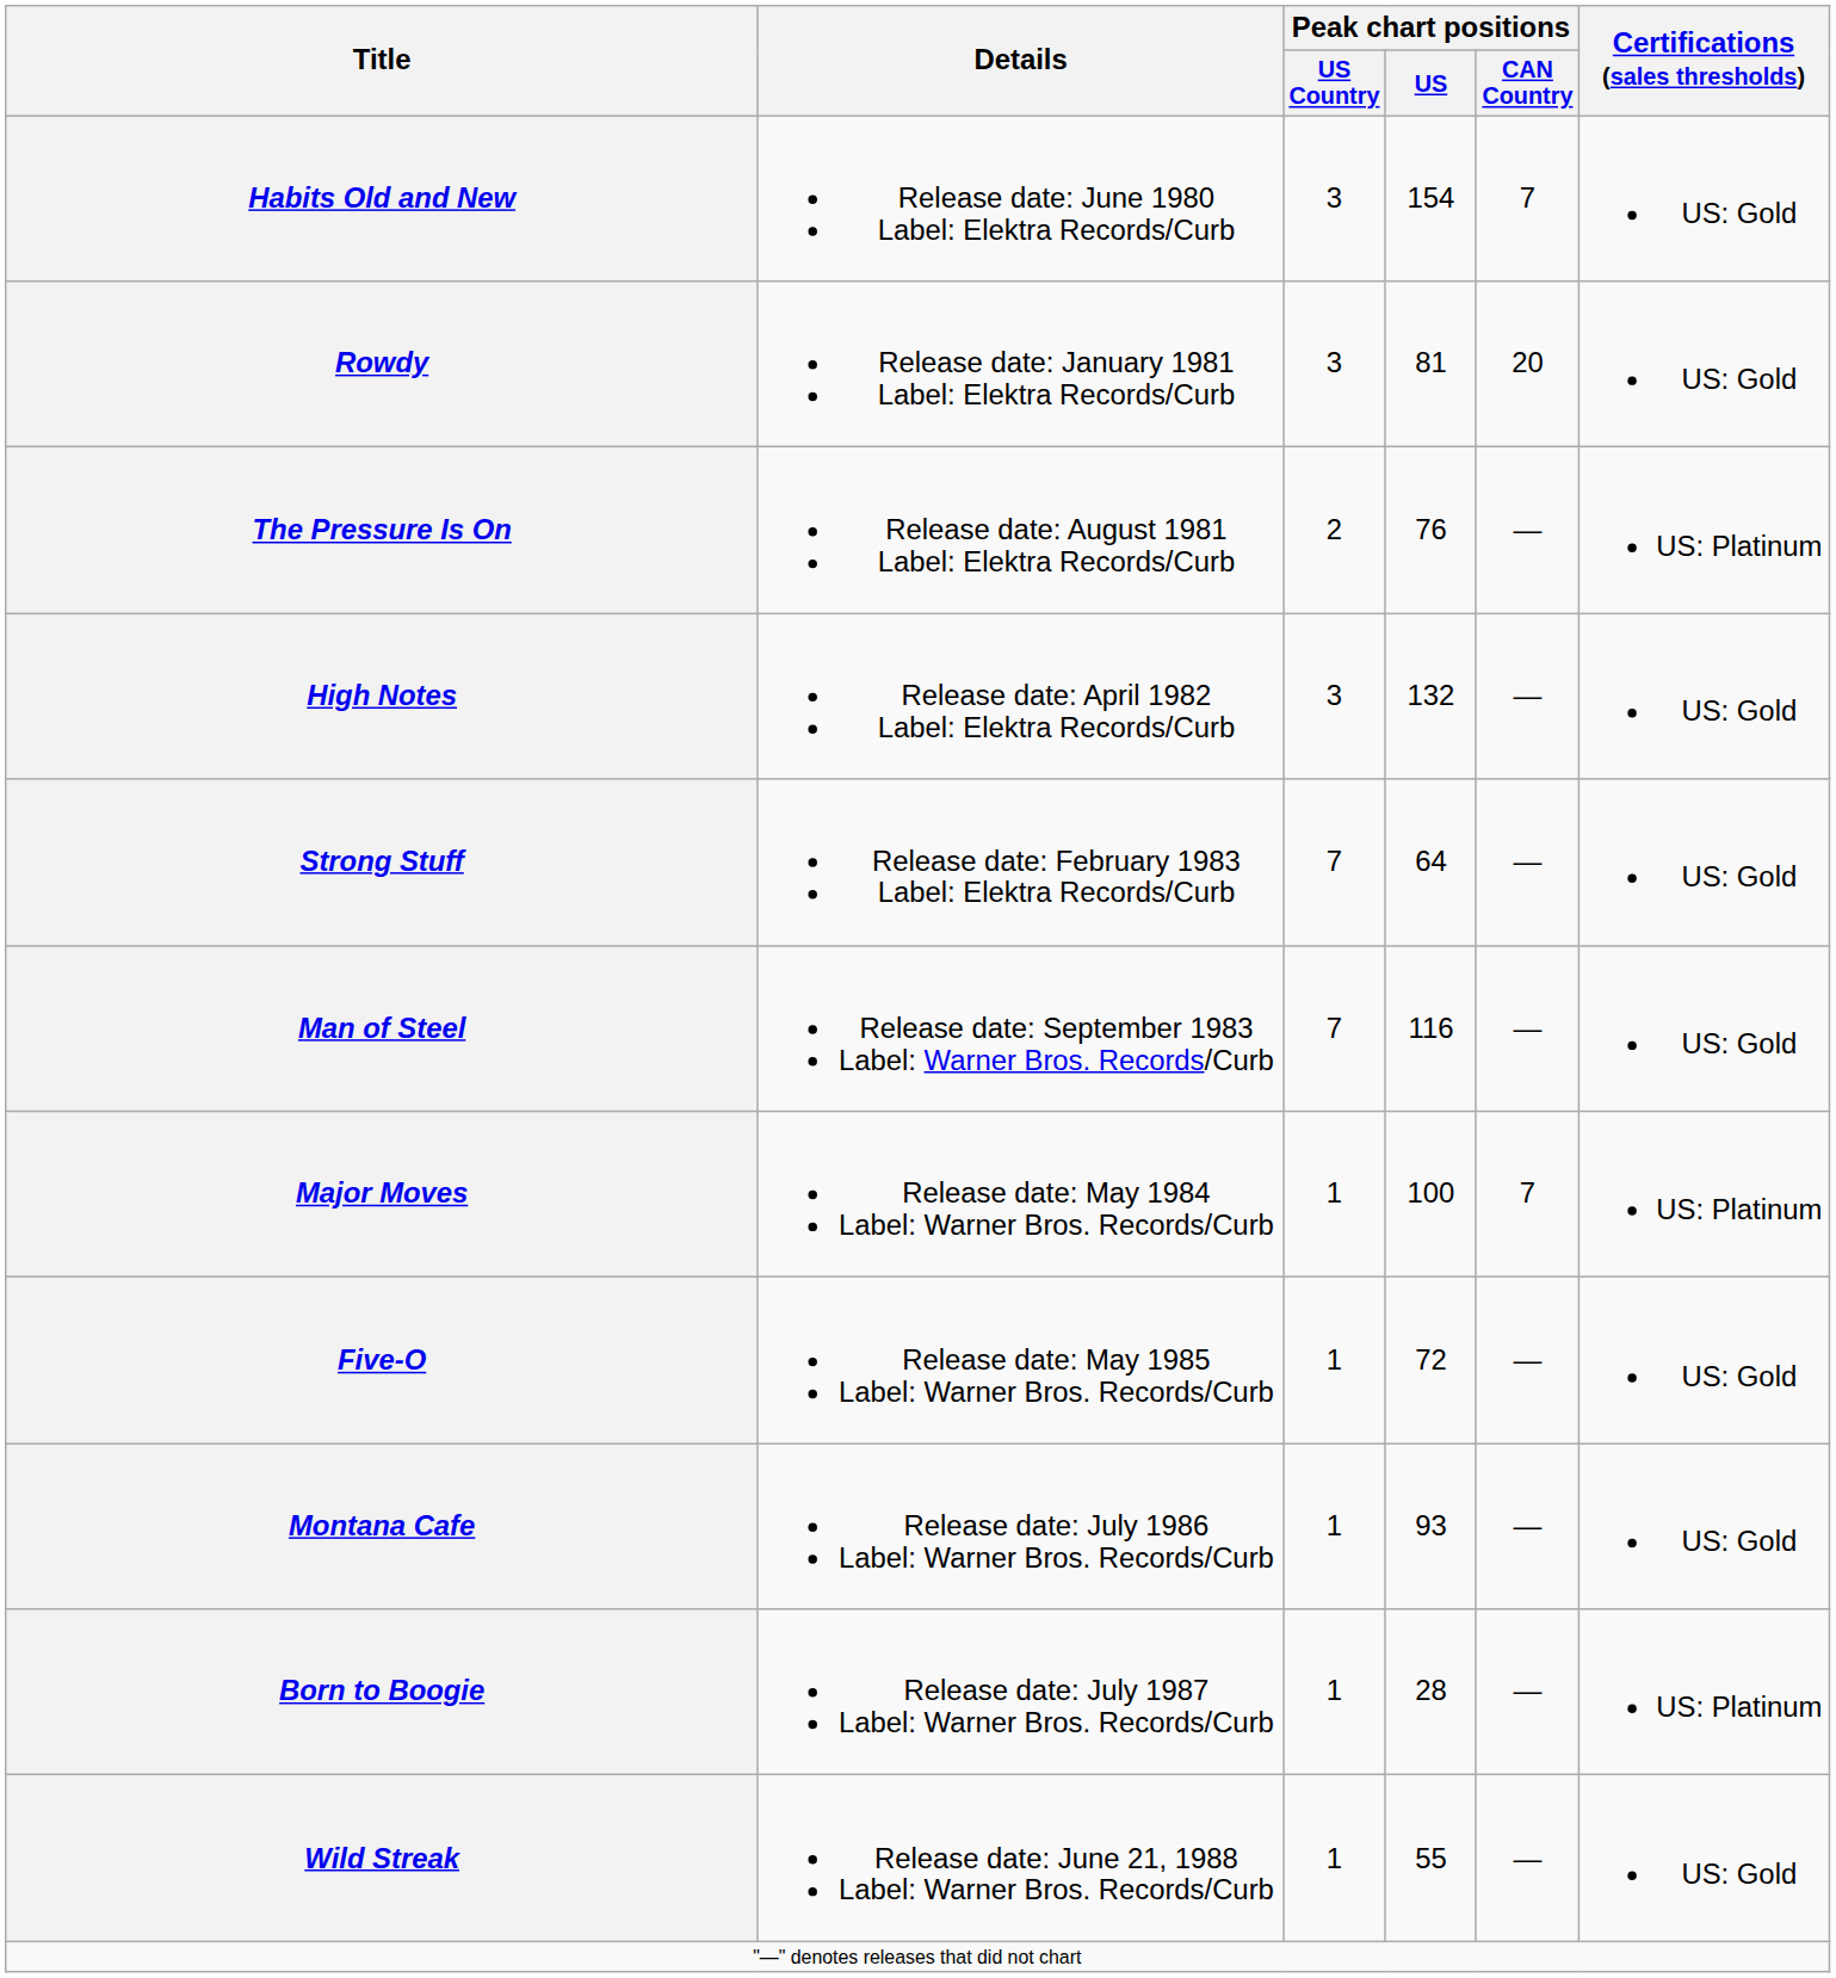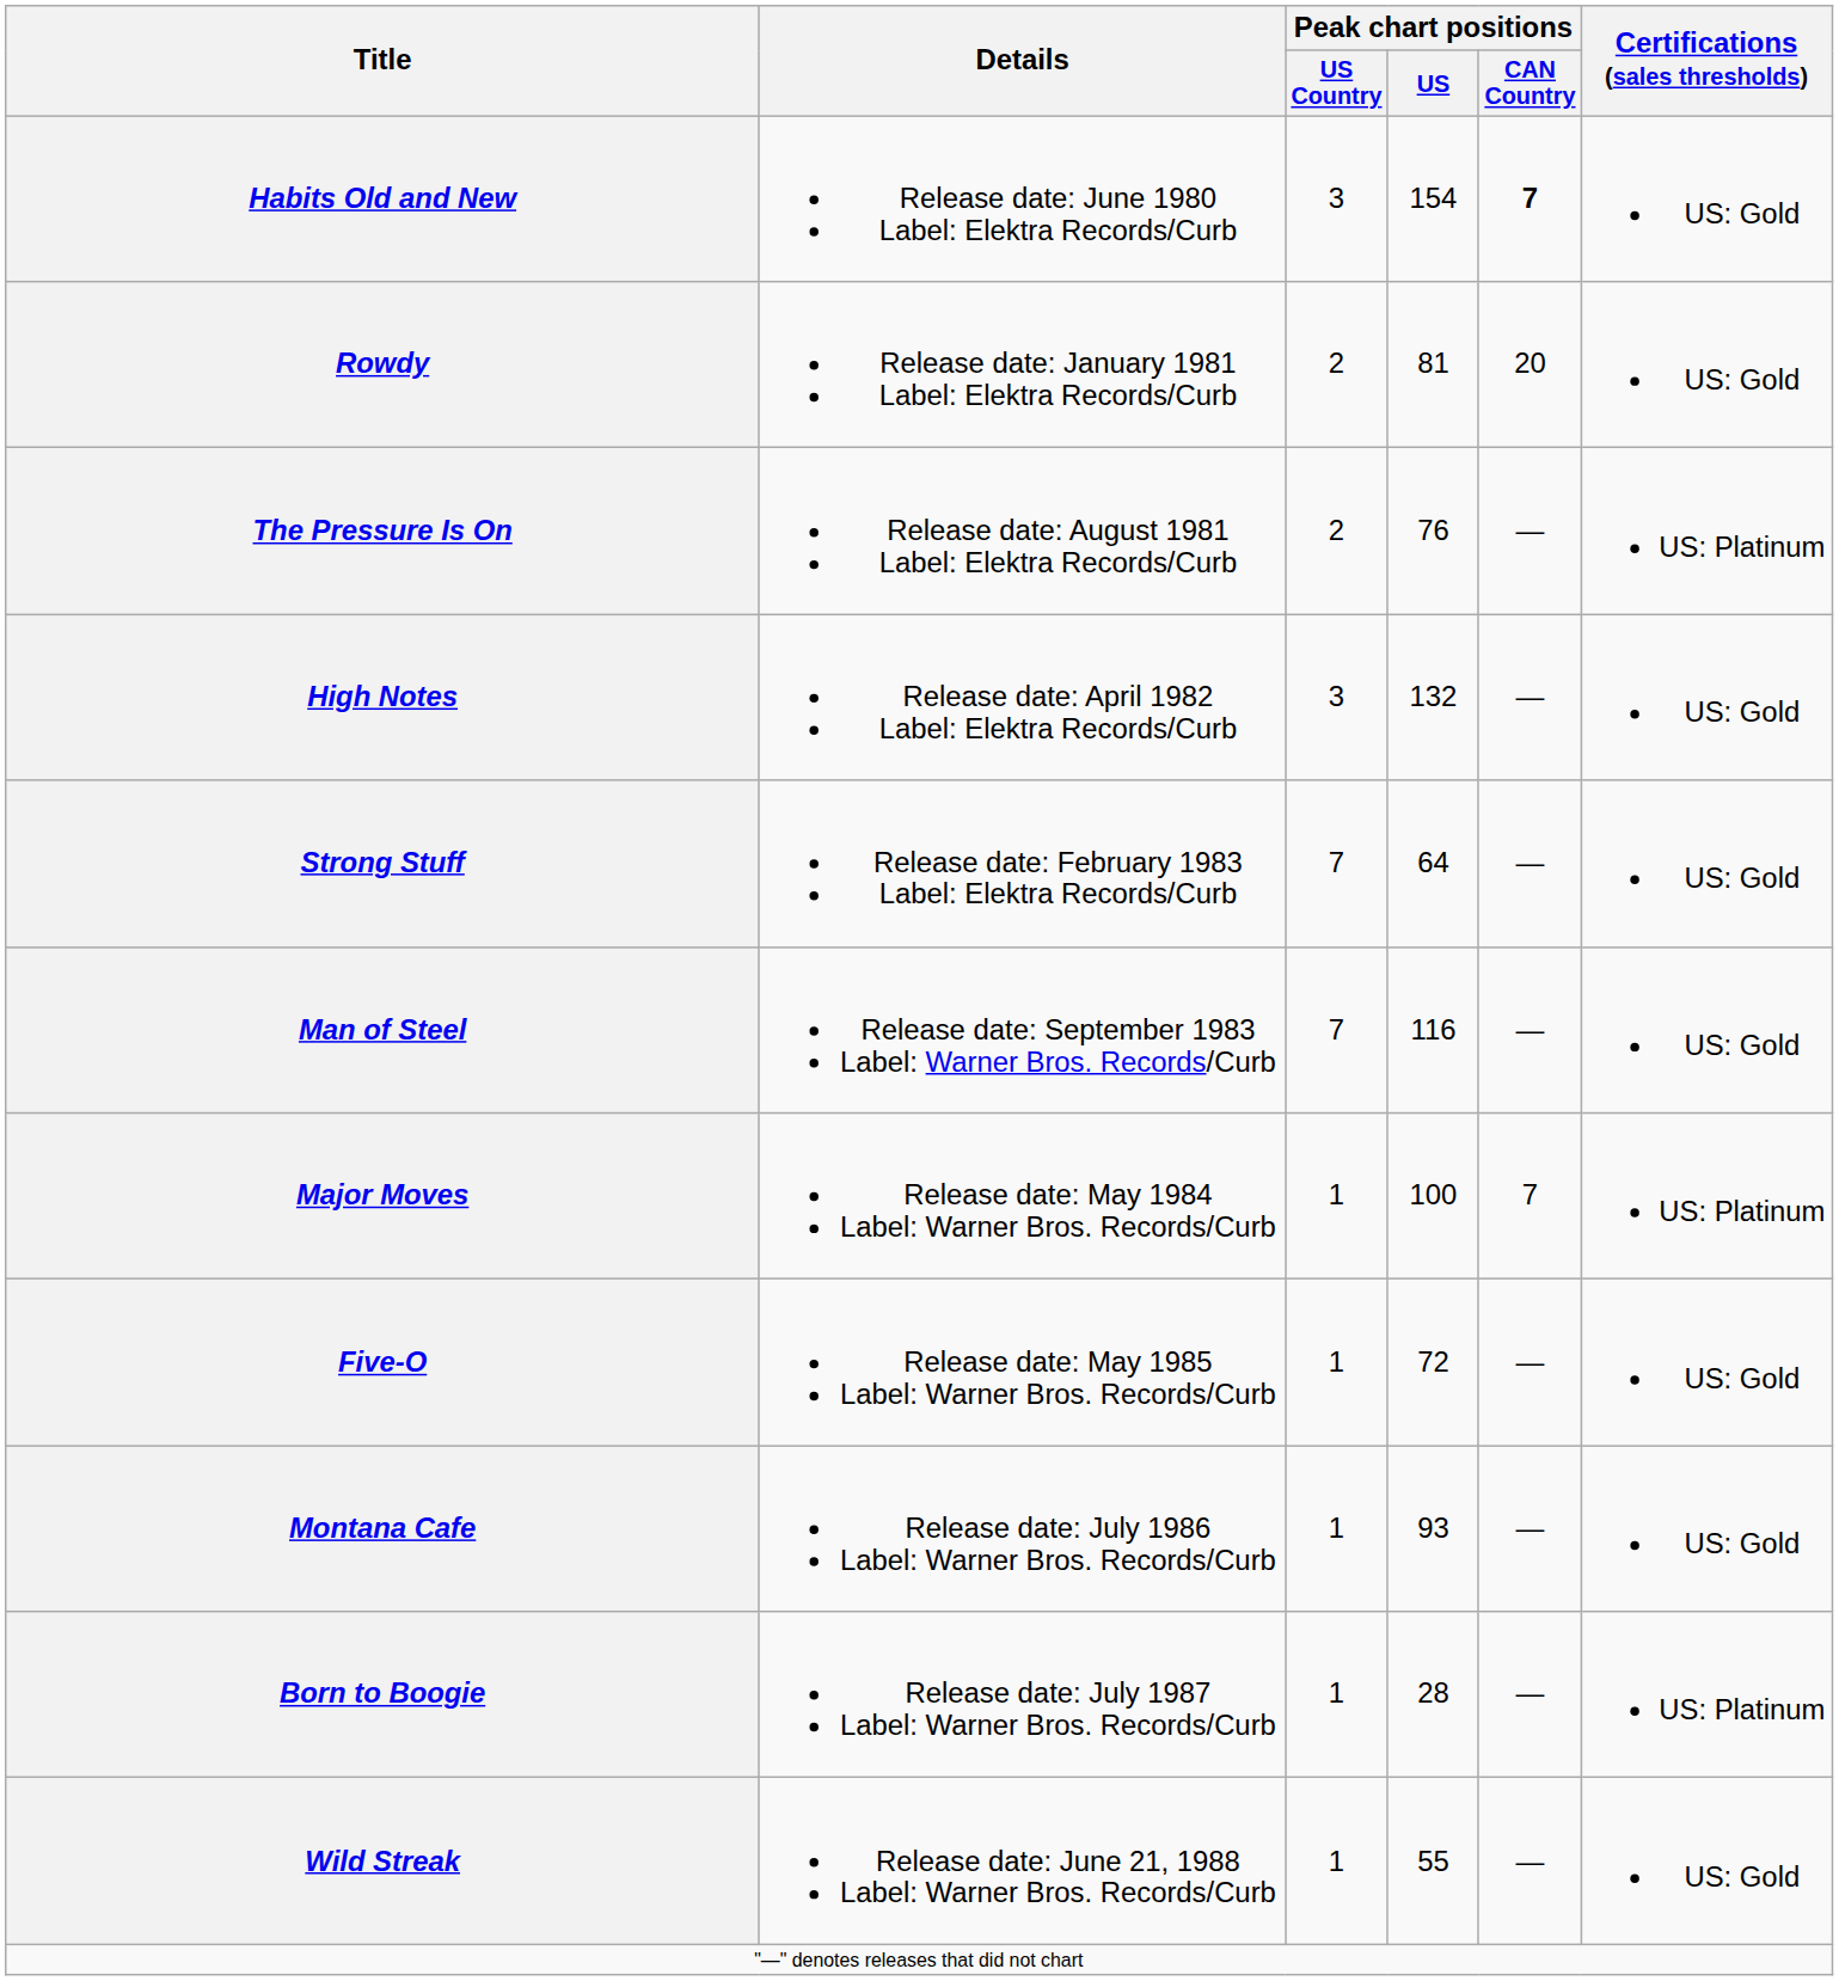Habits Old and New | Peak chart positions / CAN Country: normal -> bold
Rowdy | Peak chart positions / US Country: 3 -> 2
